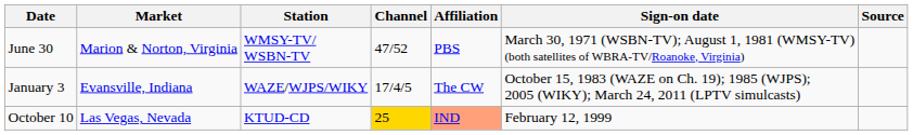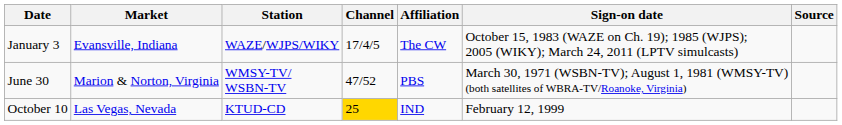rows swapped: January 3 <-> June 30
October 10 | Affiliation: lightsalmon background -> no background
